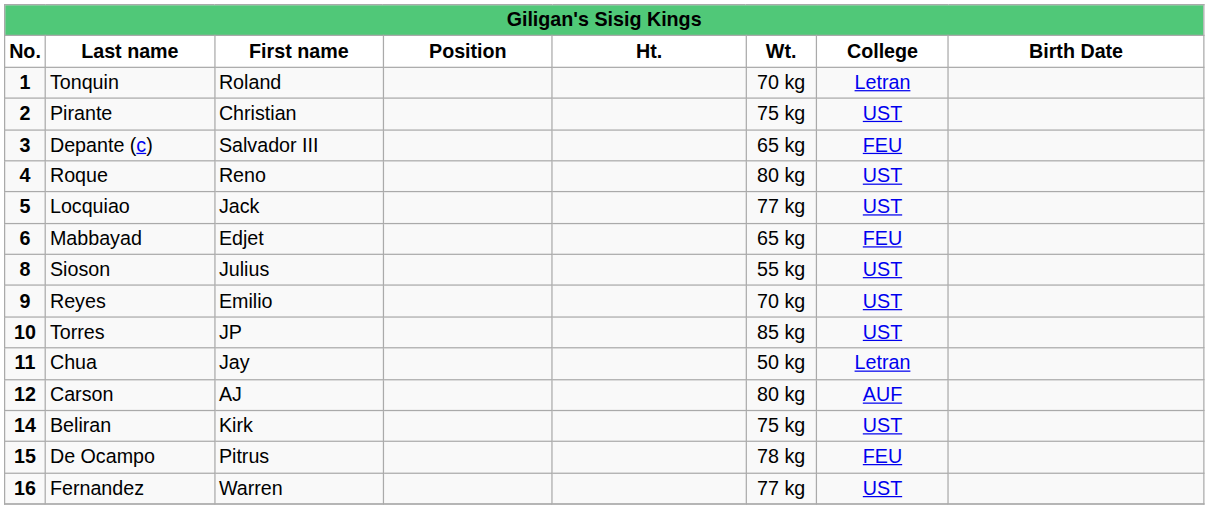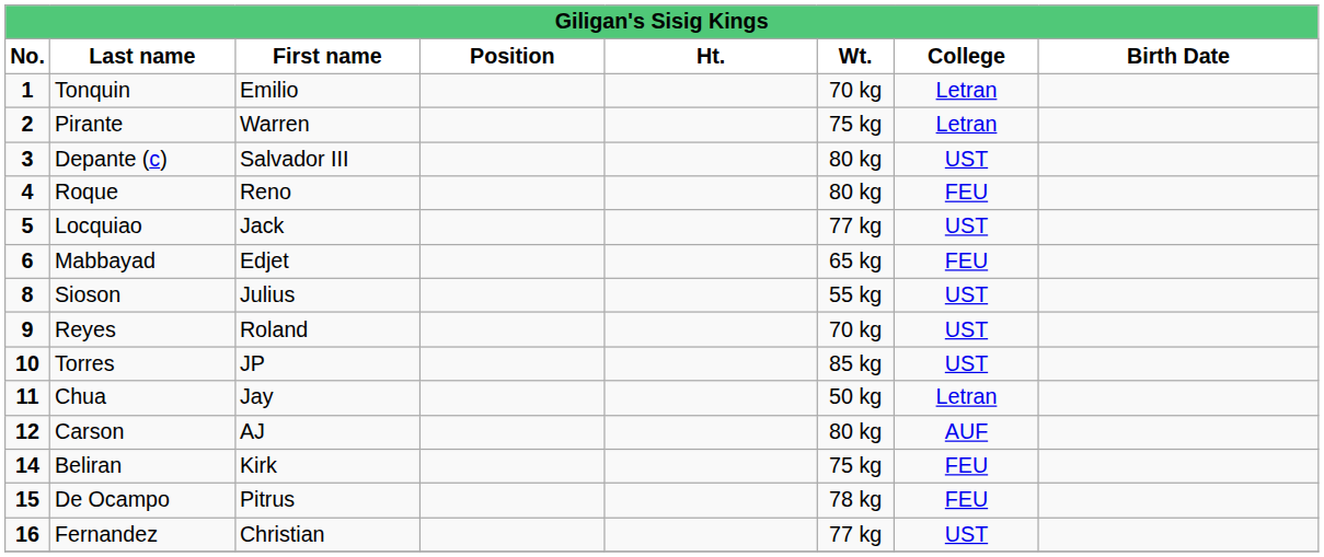Tonquin | First name: Roland -> Emilio
Pirante | First name: Christian -> Warren
Pirante | College: UST -> Letran
Depante (c) | Wt.: 65 kg -> 80 kg
Depante (c) | College: FEU -> UST
Roque | College: UST -> FEU
Reyes | First name: Emilio -> Roland
Beliran | College: UST -> FEU
Fernandez | First name: Warren -> Christian
